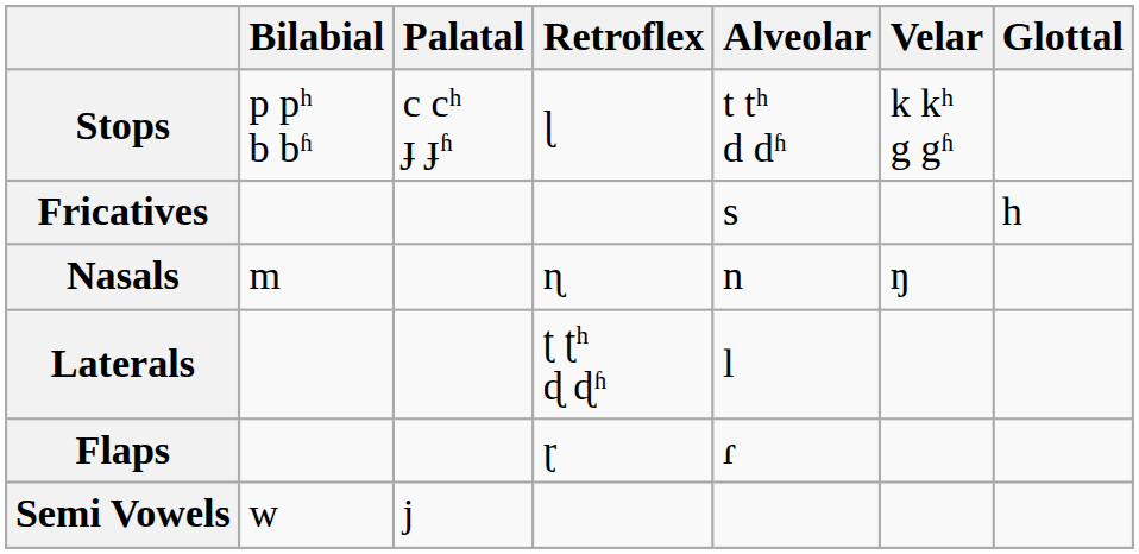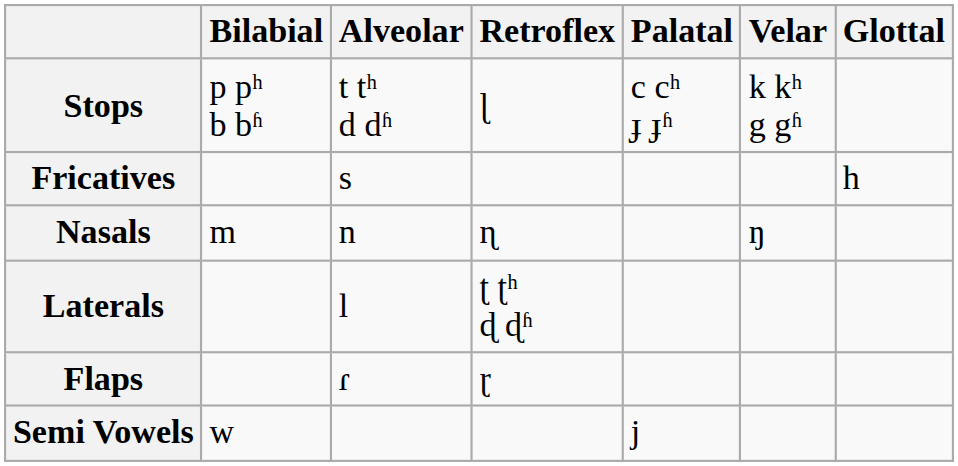columns swapped: Alveolar <-> Palatal
